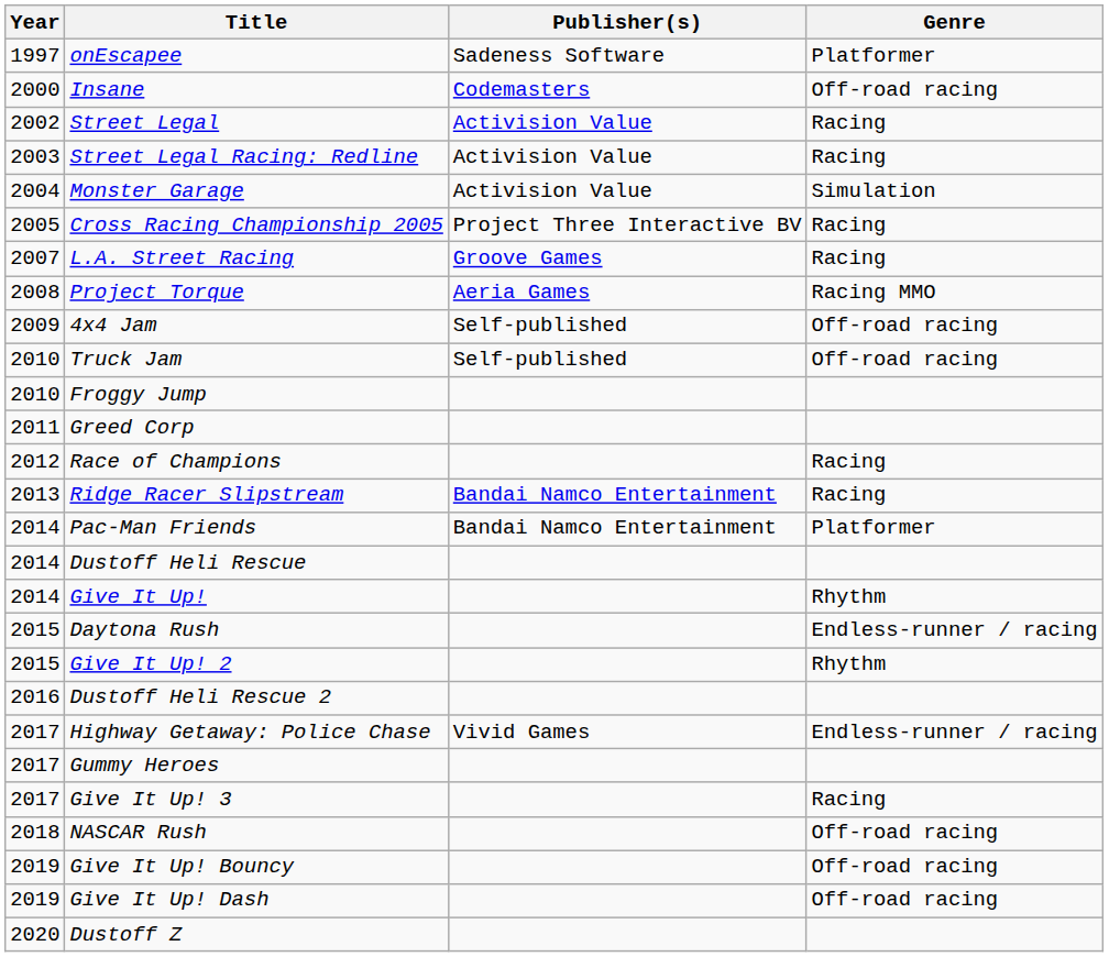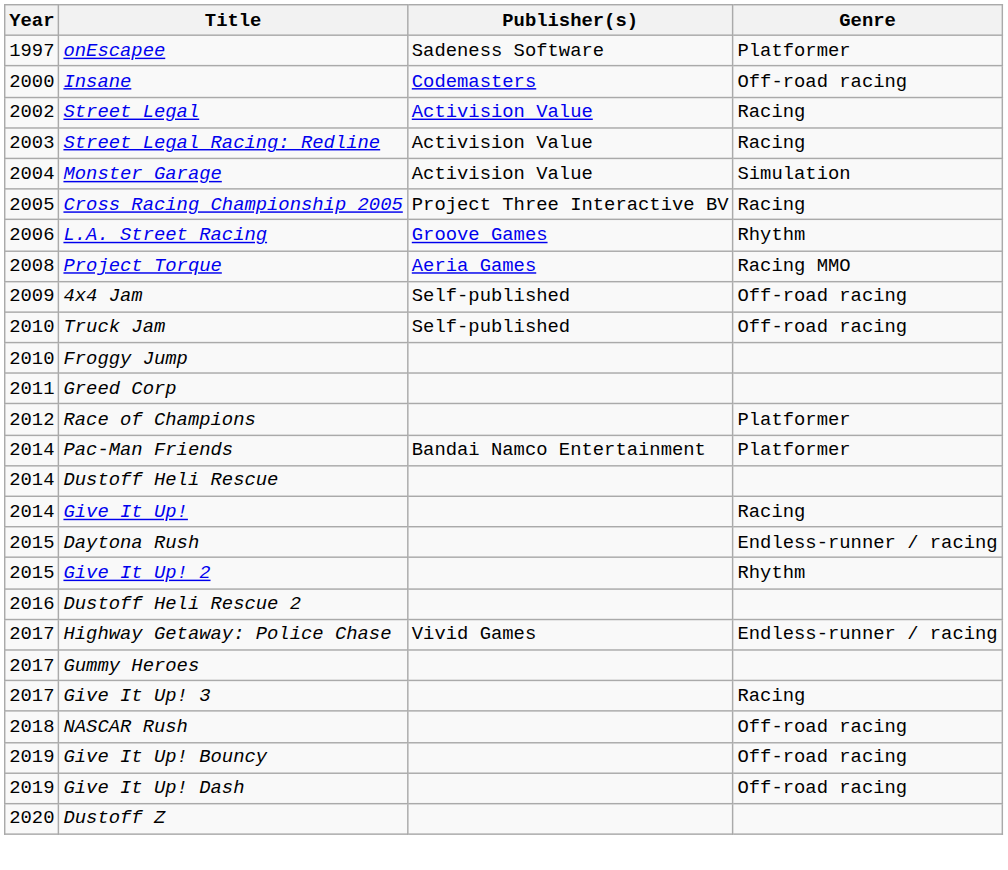L.A. Street Racing | Year: 2007 -> 2006
L.A. Street Racing | Genre: Racing -> Rhythm
Race of Champions | Genre: Racing -> Platformer
- row: 2013 | Ridge Racer Slipstream | Bandai Namco Entertainment | Racing
Give It Up! | Genre: Rhythm -> Racing
